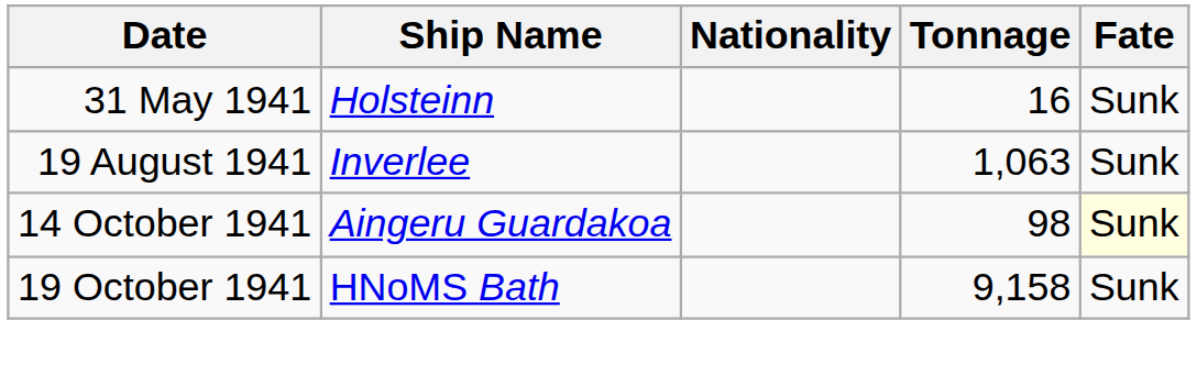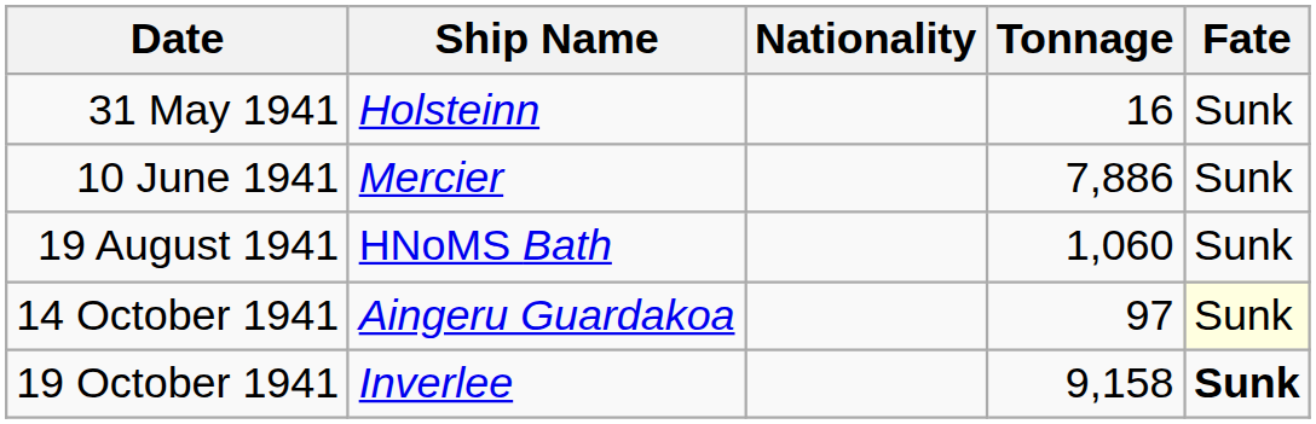+ row: 10 June 1941 | Mercier | 7,886 | Sunk
19 August 1941 | Ship Name: Inverlee -> HNoMS Bath
19 August 1941 | Tonnage: 1,063 -> 1,060
14 October 1941 | Tonnage: 98 -> 97
19 October 1941 | Ship Name: HNoMS Bath -> Inverlee
19 October 1941 | Fate: normal -> bold
